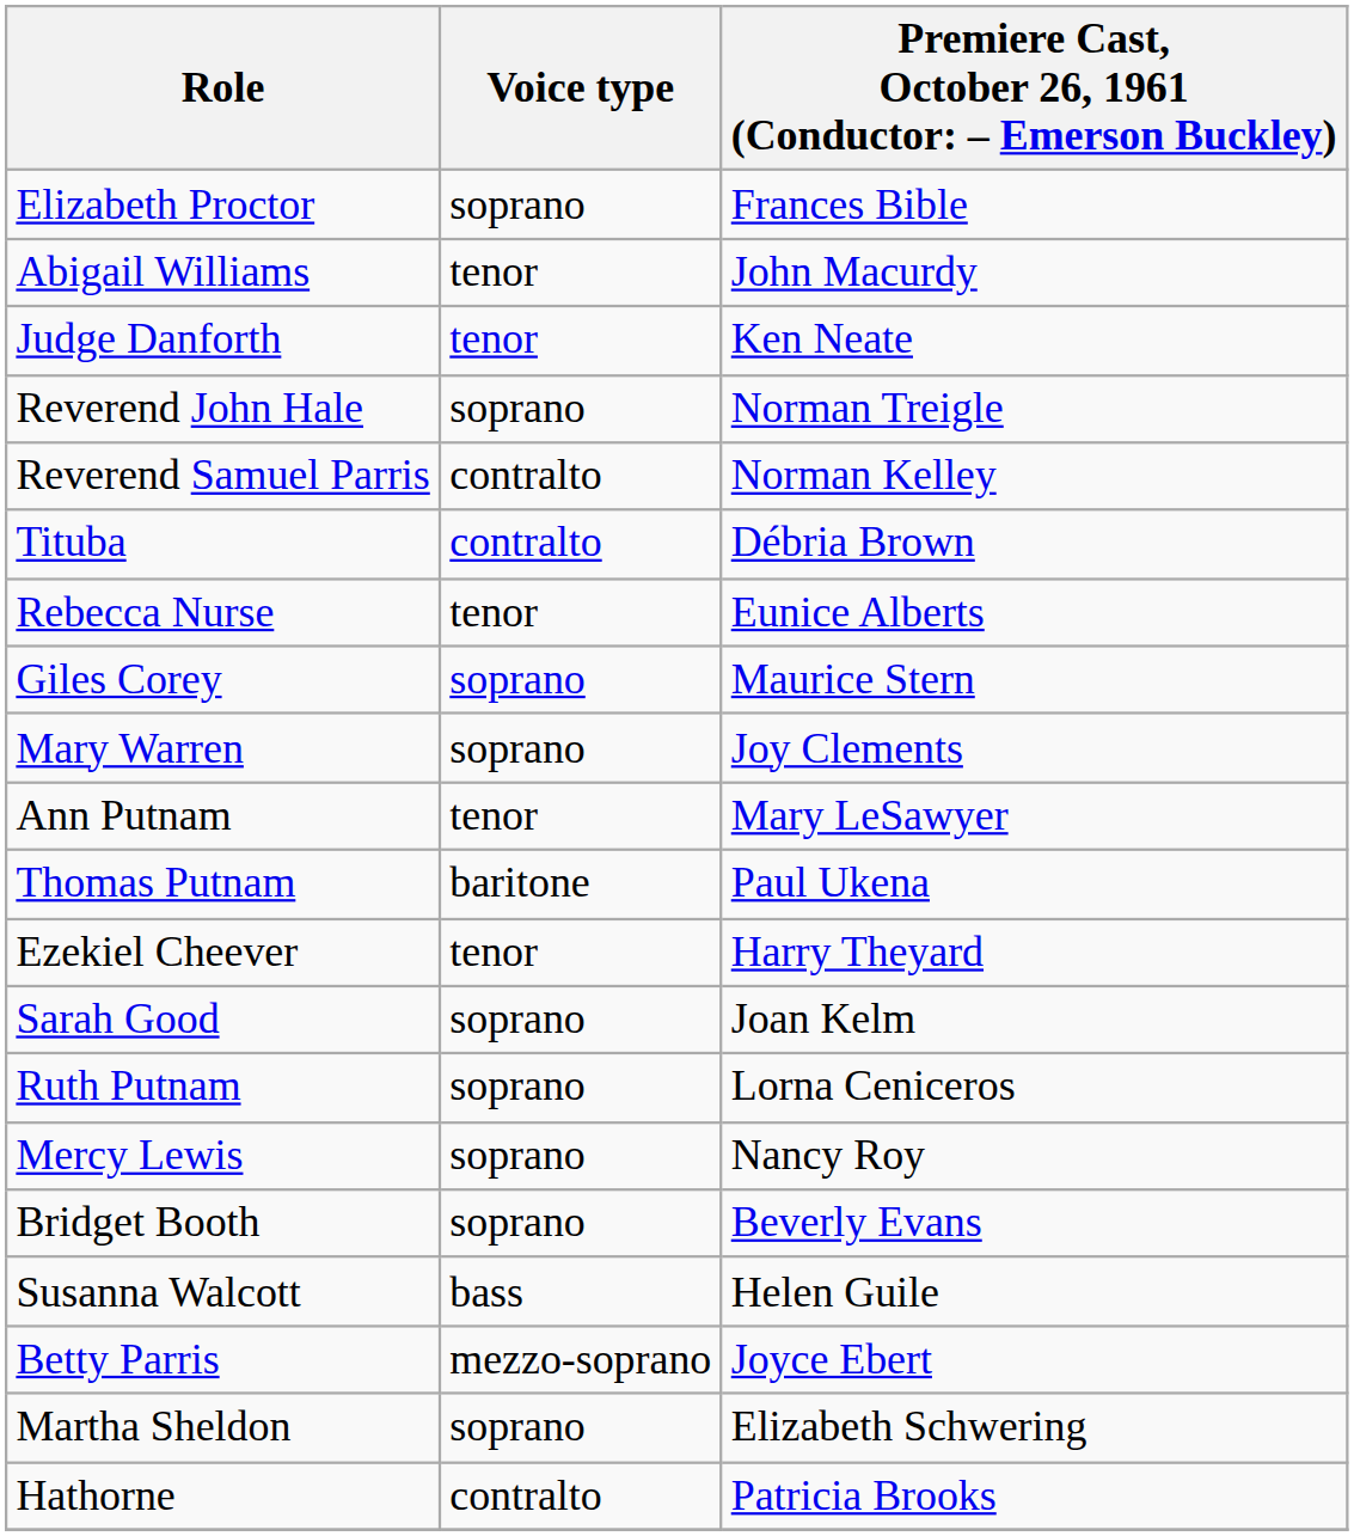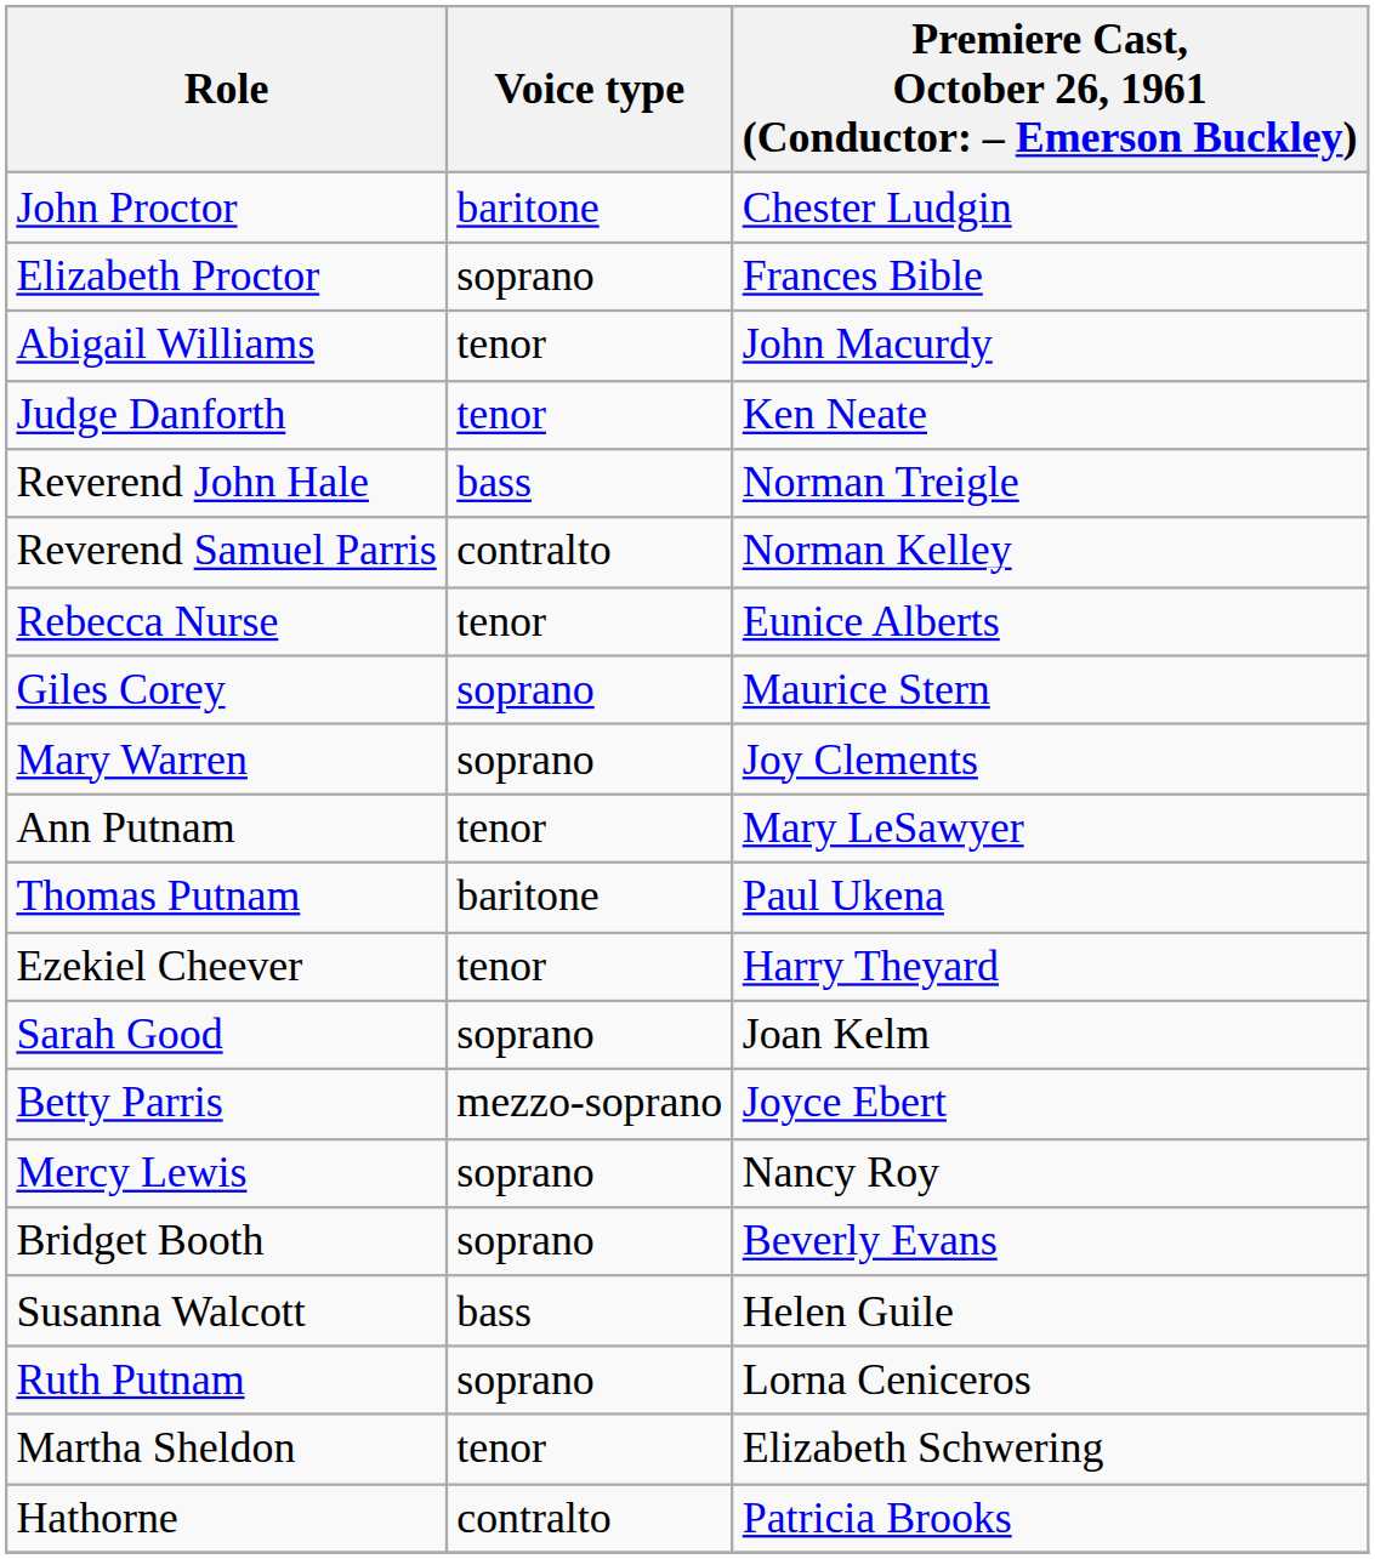+ row: John Proctor | baritone | Chester Ludgin
Reverend John Hale | Voice type: soprano -> bass
- row: Tituba | contralto | Débria Brown
rows swapped: Betty Parris <-> Ruth Putnam
Martha Sheldon | Voice type: soprano -> tenor
